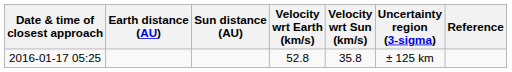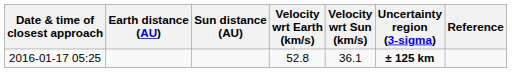2016-01-17 05:25 | Velocity wrt Sun (km/s): 35.8 -> 36.1
2016-01-17 05:25 | Uncertainty region (3-sigma): normal -> bold
